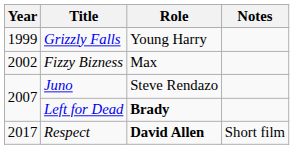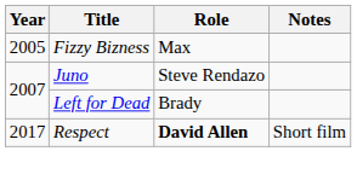- row: 1999 | Grizzly Falls | Young Harry
Fizzy Bizness | Year: 2002 -> 2005
Left for Dead | Role: bold -> normal
